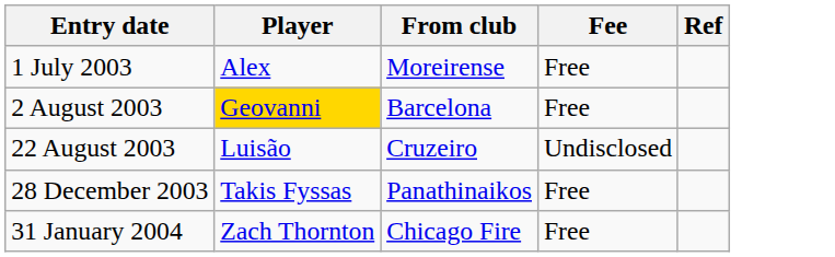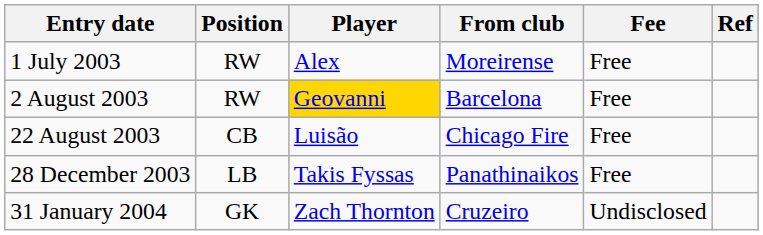+ column: Position | RW | RW | CB | LB | GK
22 August 2003 | From club: Cruzeiro -> Chicago Fire
22 August 2003 | Fee: Undisclosed -> Free
31 January 2004 | From club: Chicago Fire -> Cruzeiro
31 January 2004 | Fee: Free -> Undisclosed
